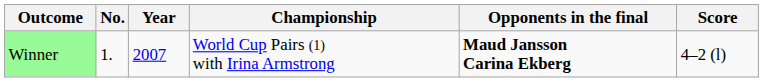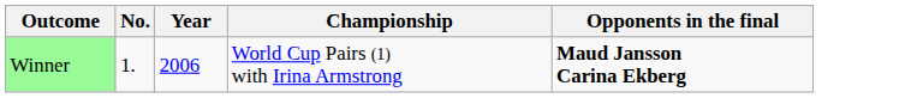- column: Score | 4–2 (l)
Winner | Year: 2007 -> 2006
